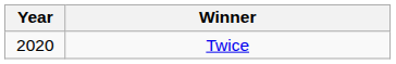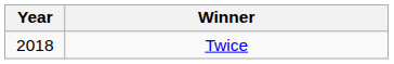Twice | Year: 2020 -> 2018
